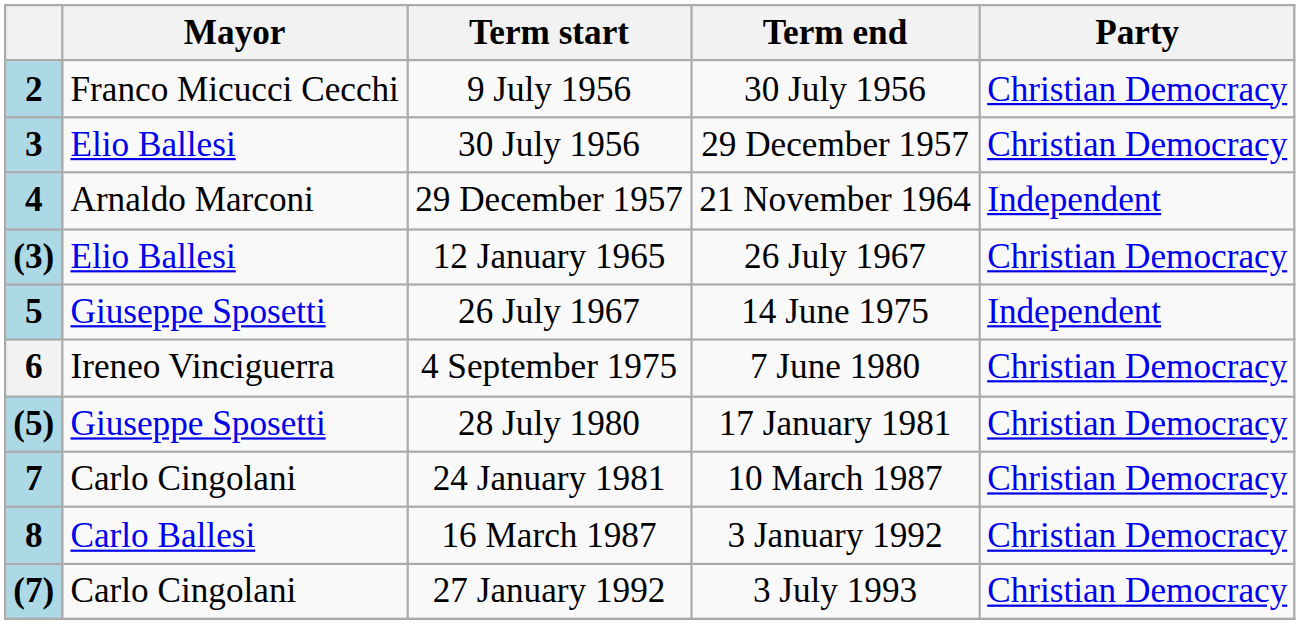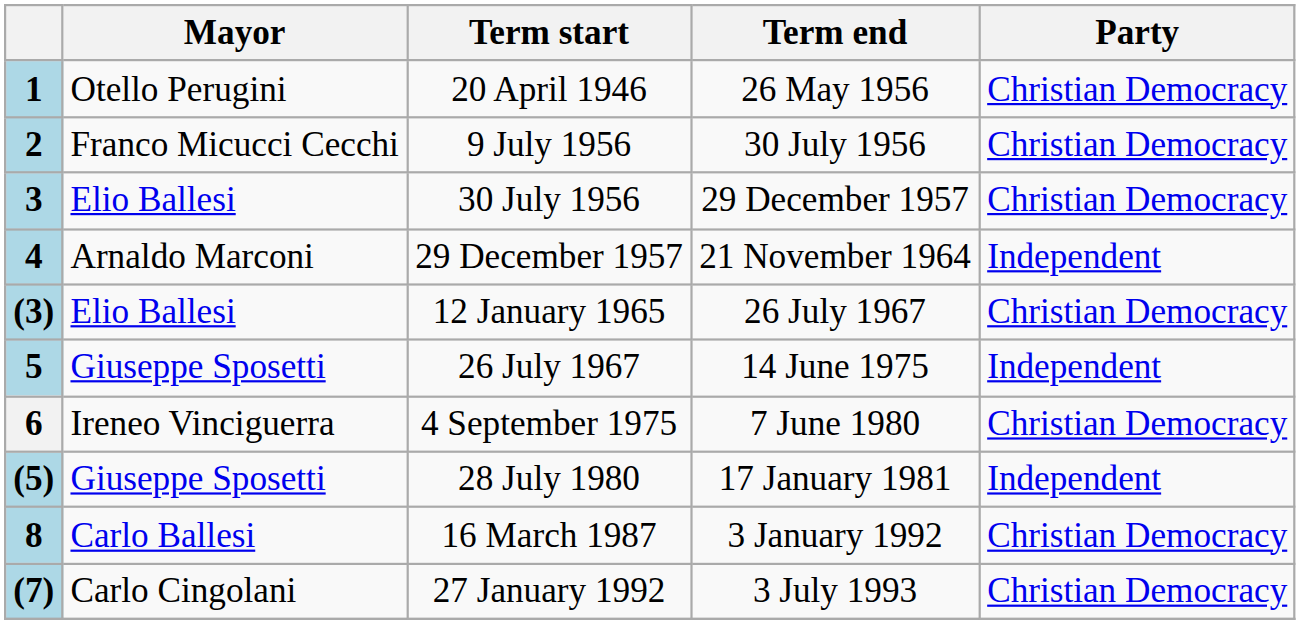+ row: 1 | Otello Perugini | 20 April 1946 | 26 May 1956 | Christian Democracy
(5) | Party: Christian Democracy -> Independent
- row: 7 | Carlo Cingolani | 24 January 1981 | 10 March 1987 | Christian Democracy
